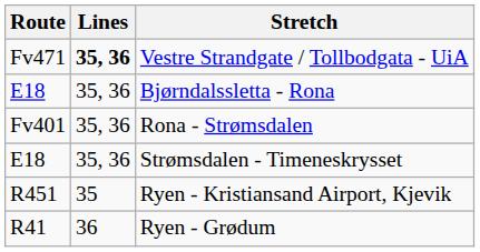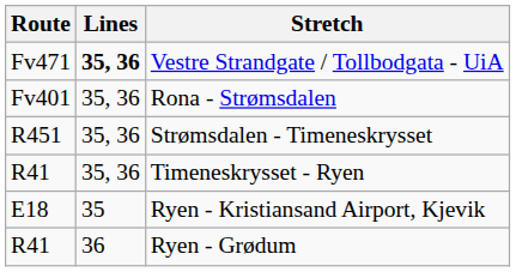- row: E18 | 35, 36 | Bjørndalssletta - Rona
Strømsdalen - Timeneskrysset | Route: E18 -> R451
+ row: R41 | 35, 36 | Timeneskrysset - Ryen
Ryen - Kristiansand Airport, Kjevik | Route: R451 -> E18
